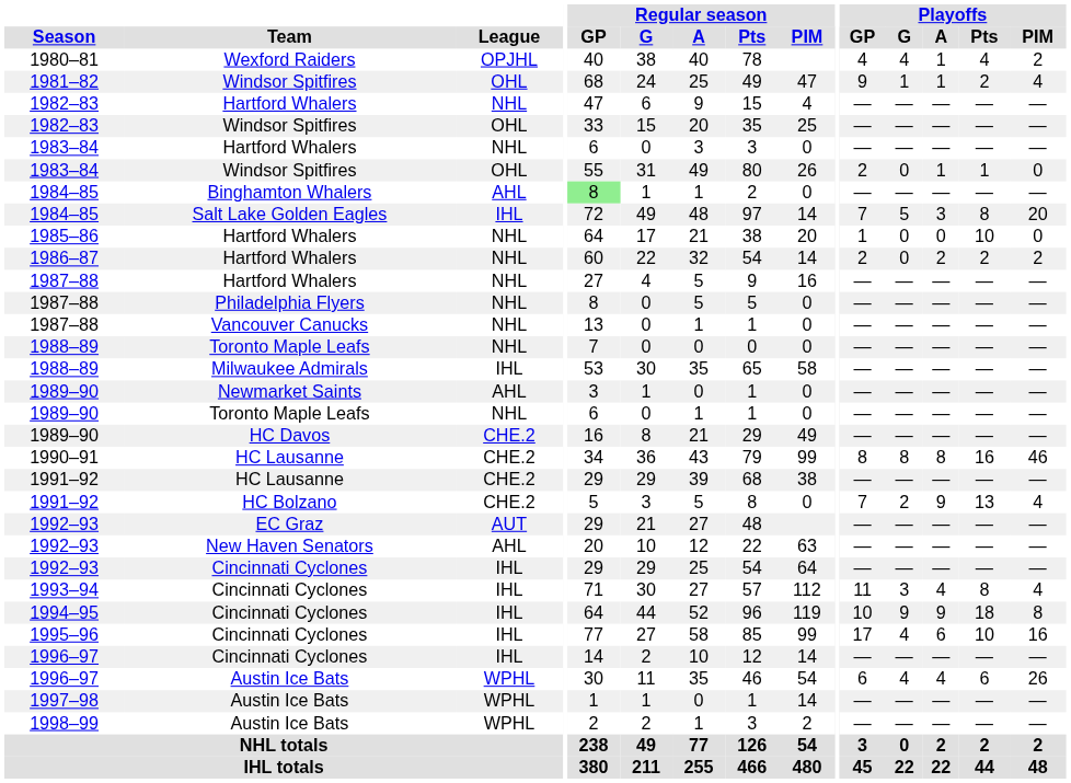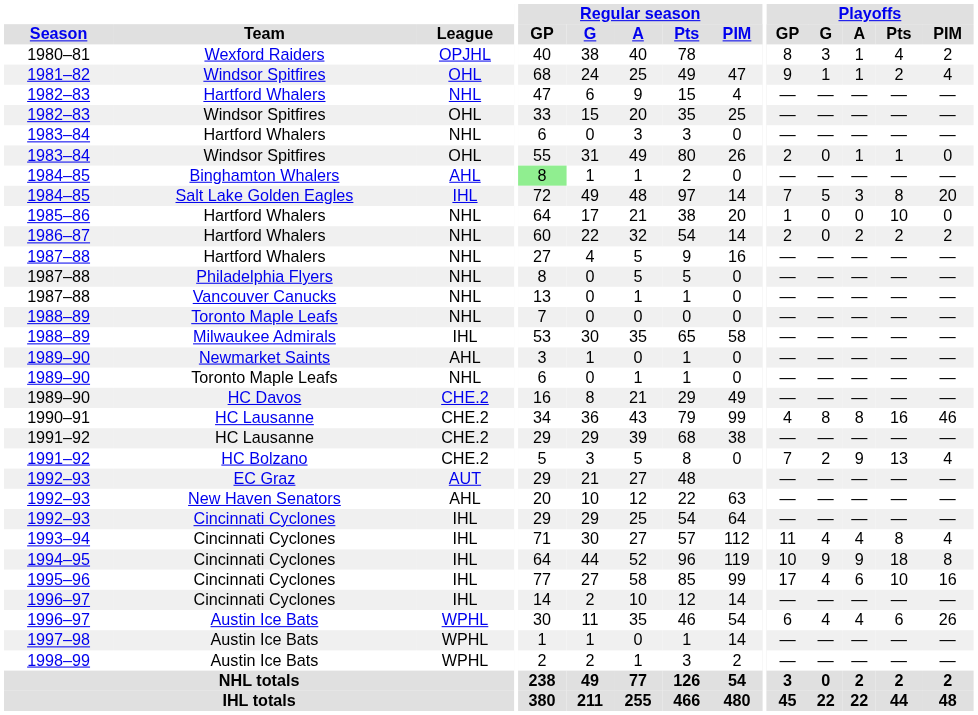1980–81 | Playoffs / GP: 4 -> 8
1980–81 | Playoffs / G: 4 -> 3
1990–91 | Playoffs / GP: 8 -> 4
1993–94 | Playoffs / G: 3 -> 4
